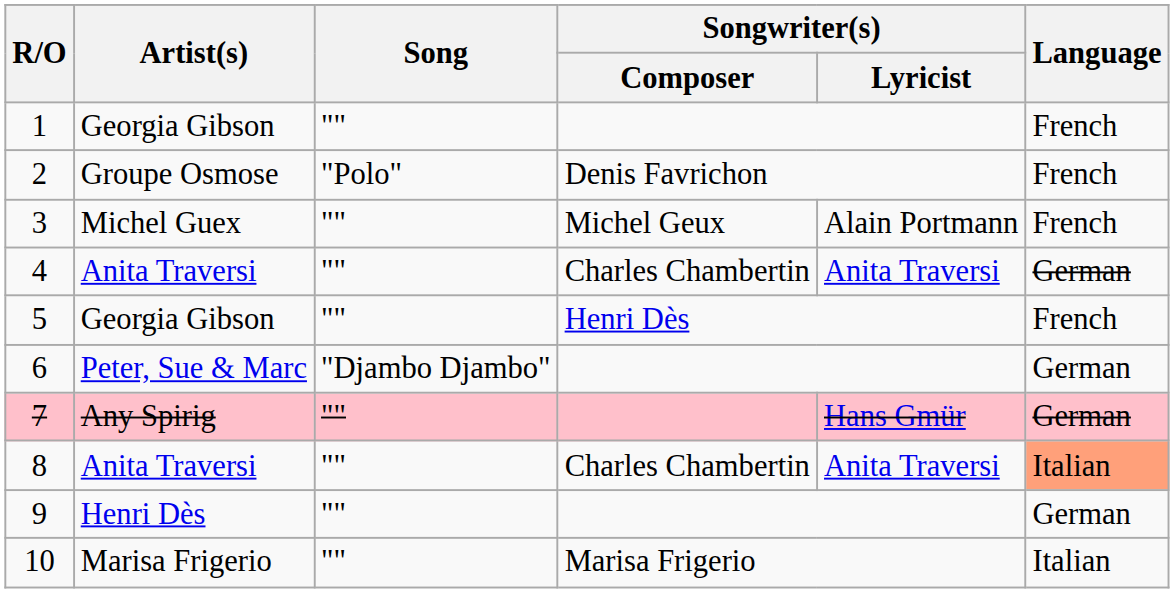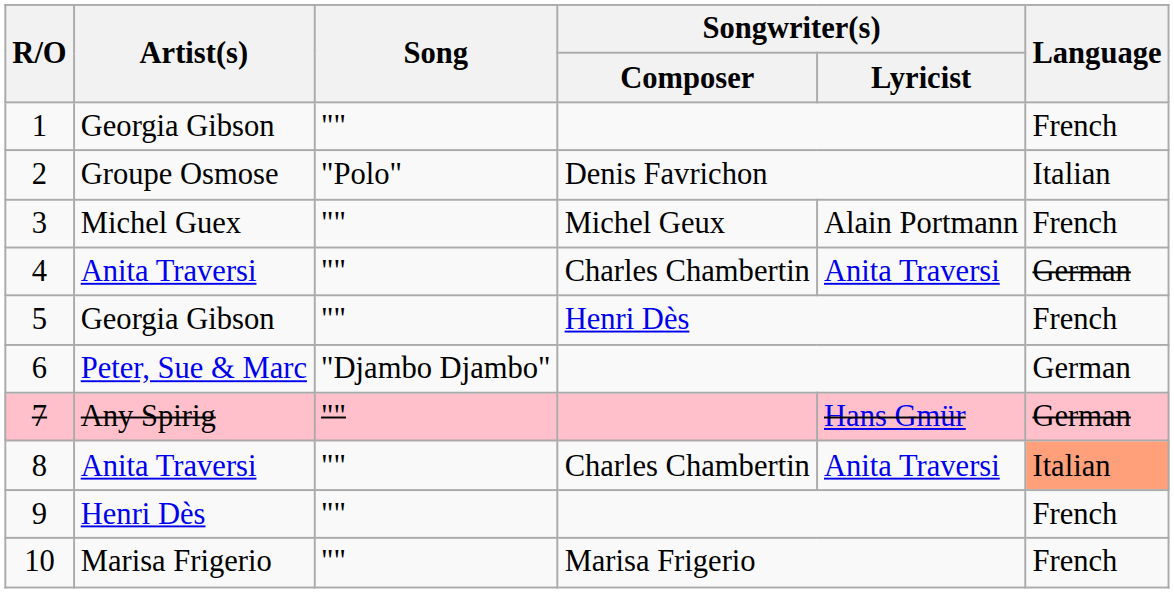2 | Language: French -> Italian
9 | Language: German -> French
10 | Language: Italian -> French
